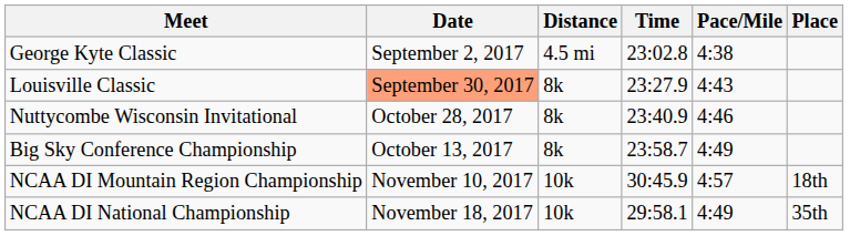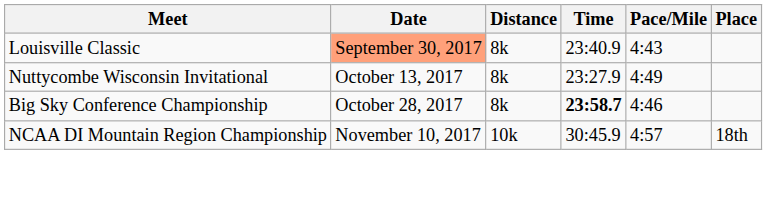- row: George Kyte Classic | September 2, 2017 | 4.5 mi | 23:02.8 | 4:38
Louisville Classic | Time: 23:27.9 -> 23:40.9
Nuttycombe Wisconsin Invitational | Date: October 28, 2017 -> October 13, 2017
Nuttycombe Wisconsin Invitational | Time: 23:40.9 -> 23:27.9
Nuttycombe Wisconsin Invitational | Pace/Mile: 4:46 -> 4:49
Big Sky Conference Championship | Date: October 13, 2017 -> October 28, 2017
Big Sky Conference Championship | Time: normal -> bold
Big Sky Conference Championship | Pace/Mile: 4:49 -> 4:46
- row: NCAA DI National Championship | November 18, 2017 | 10k | 29:58.1 | 4:49 | 35th
